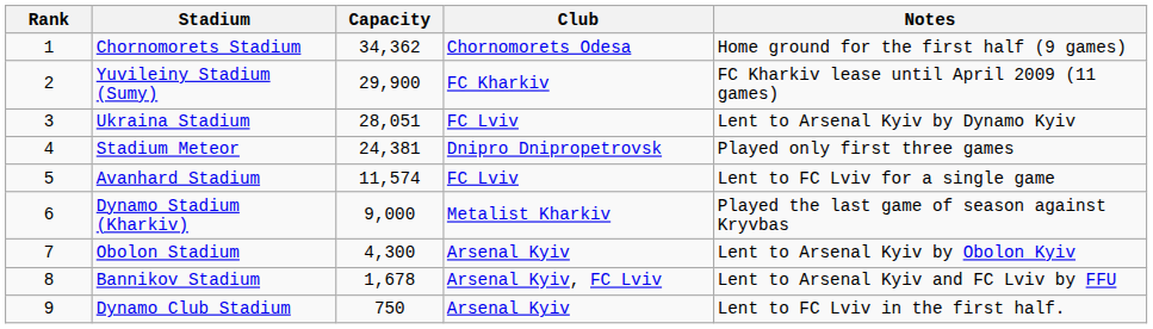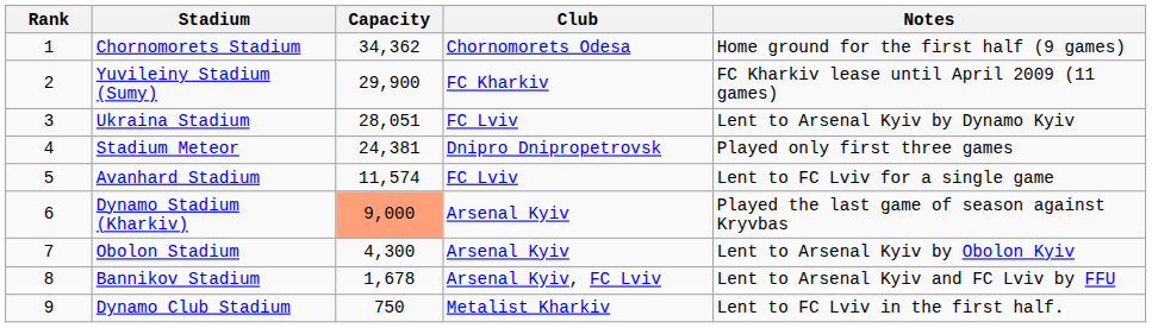Dynamo Stadium (Kharkiv) | Capacity: no background -> lightsalmon background
Dynamo Stadium (Kharkiv) | Club: Metalist Kharkiv -> Arsenal Kyiv
Dynamo Club Stadium | Club: Arsenal Kyiv -> Metalist Kharkiv
